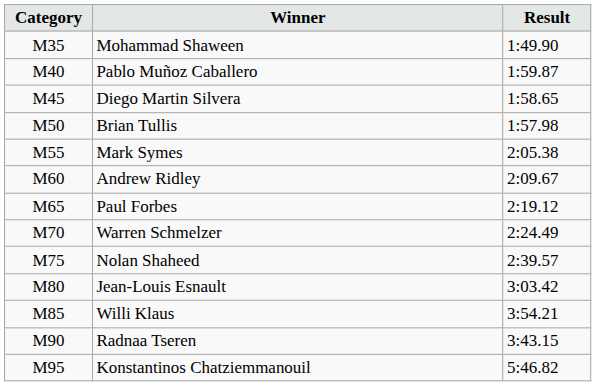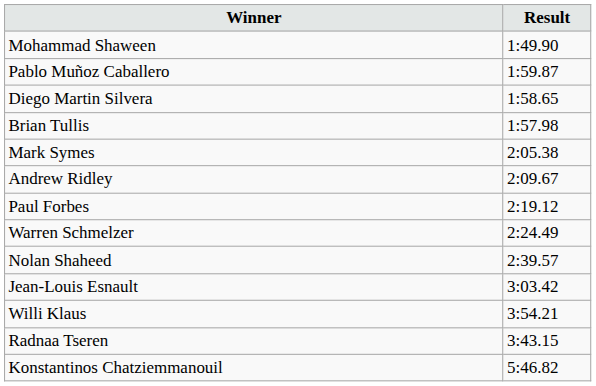- column: Category | M35 | M40 | M45 | M50 | M55 | M60 | M65 | M70 | M75 | M80 | M85 | M90 | M95
